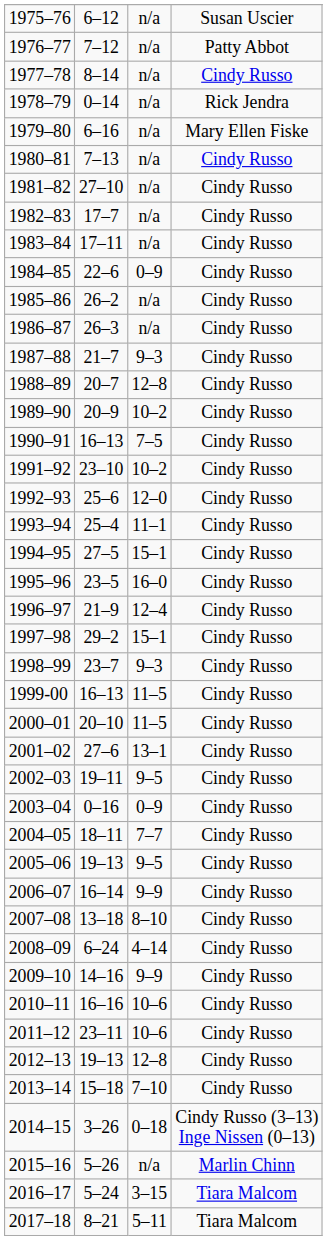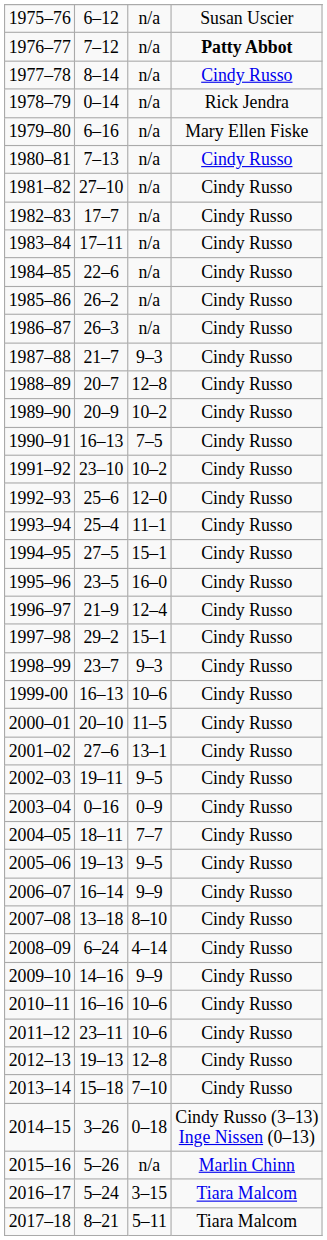1976–77 | column 4: normal -> bold
1984–85 | column 3: 0–9 -> n/a
1999-00 | column 3: 11–5 -> 10–6
